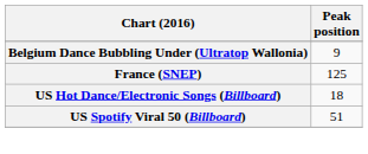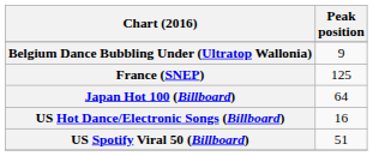+ row: Japan Hot 100 (Billboard) | 64
US Hot Dance/Electronic Songs (Billboard) | Peak position: 18 -> 16
